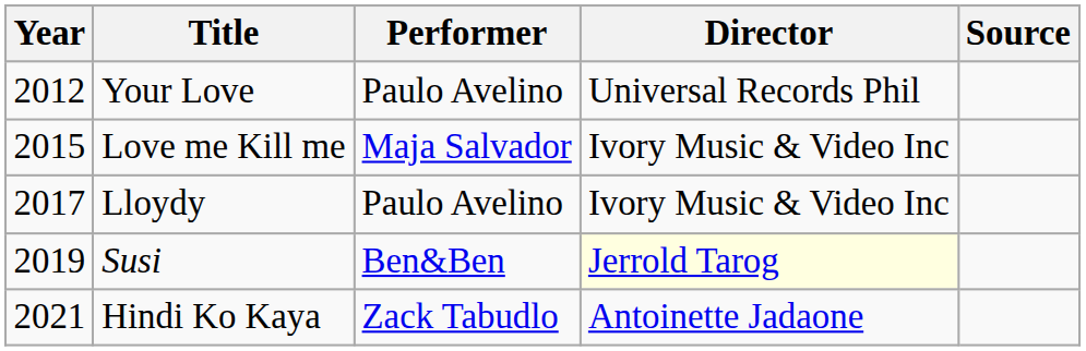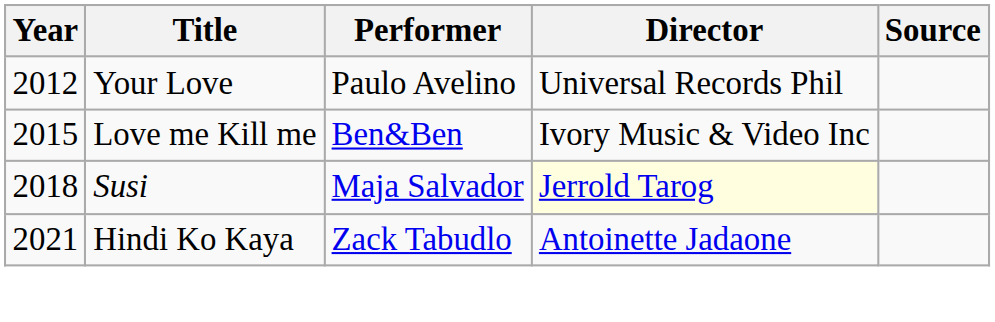Love me Kill me | Performer: Maja Salvador -> Ben&Ben
- row: 2017 | Lloydy | Paulo Avelino | Ivory Music & Video Inc
Susi | Year: 2019 -> 2018
Susi | Performer: Ben&Ben -> Maja Salvador
